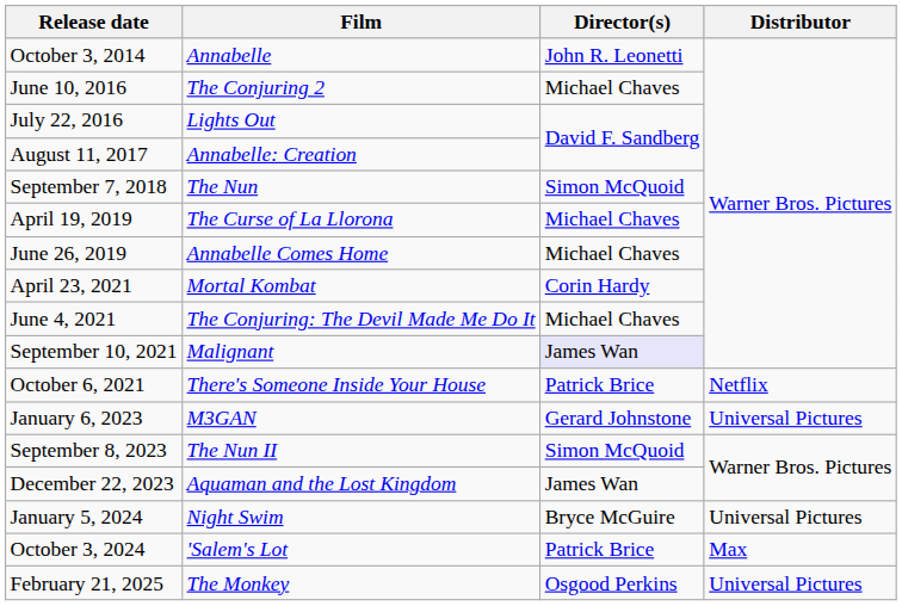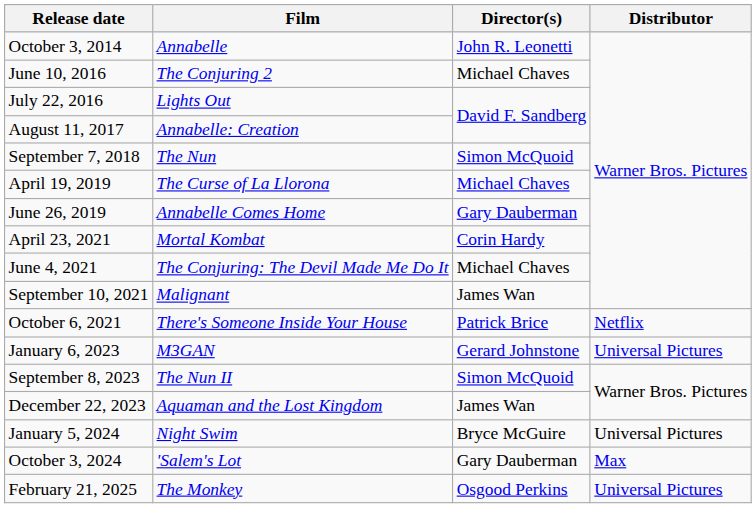June 26, 2019 | Director(s): Michael Chaves -> Gary Dauberman
September 10, 2021 | Director(s): lavender background -> no background
October 3, 2024 | Director(s): Patrick Brice -> Gary Dauberman
